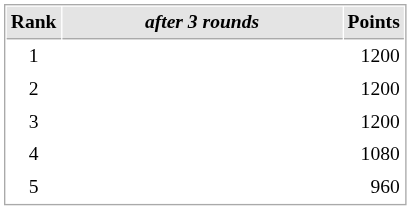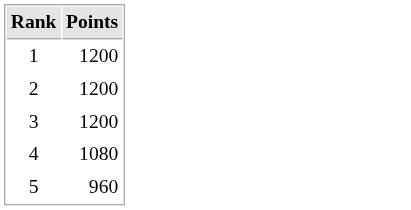- column: after 3 rounds
